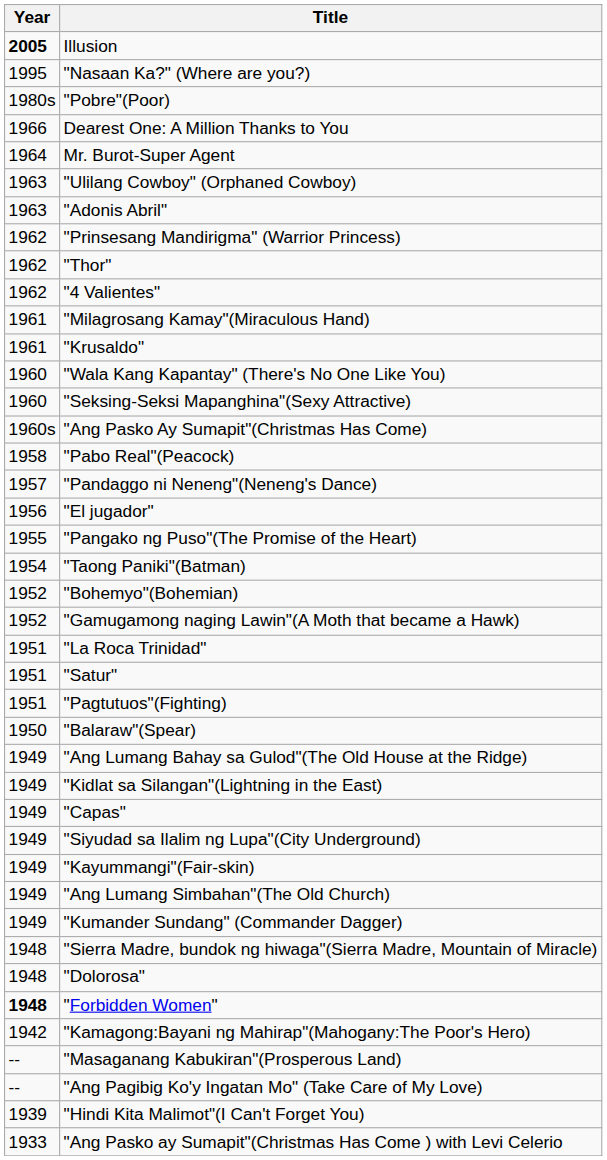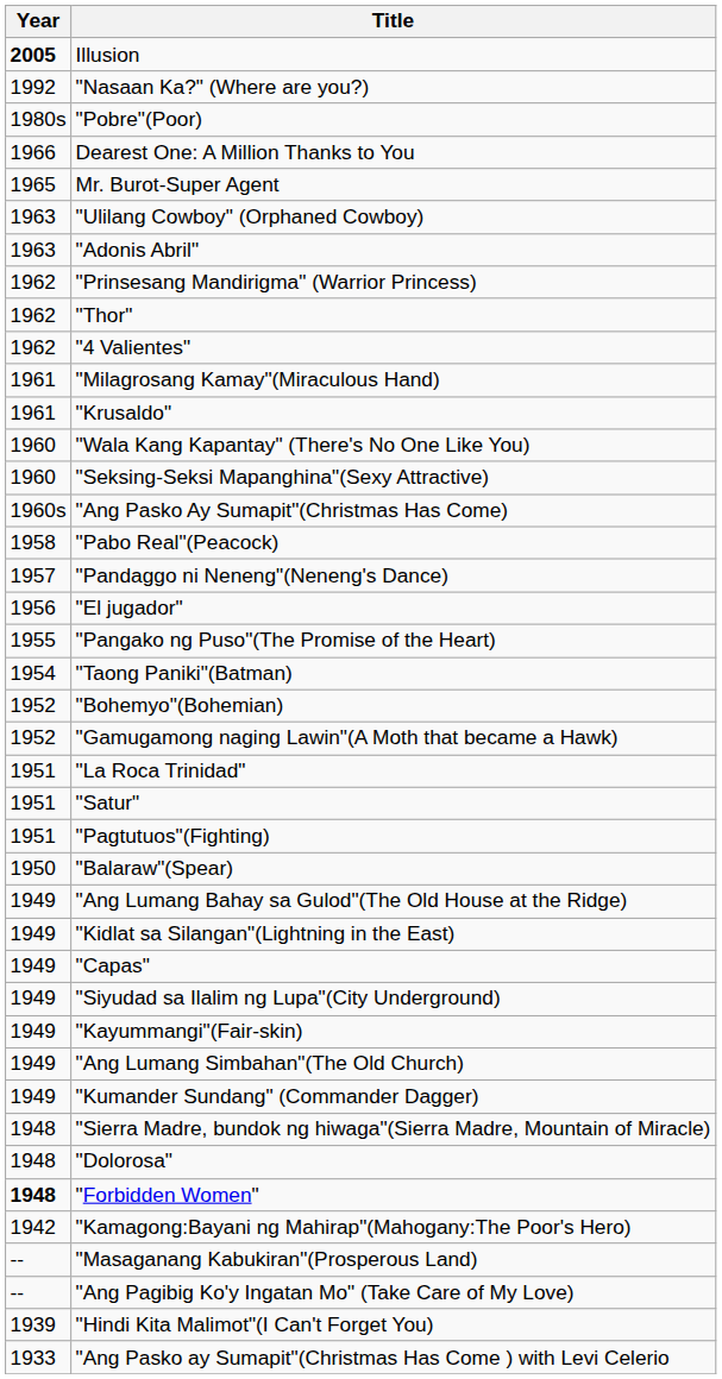"Nasaan Ka?" (Where are you?) | Year: 1995 -> 1992
Mr. Burot-Super Agent | Year: 1964 -> 1965
